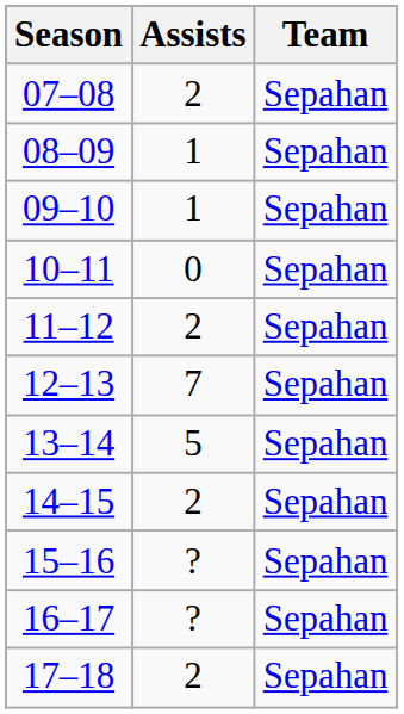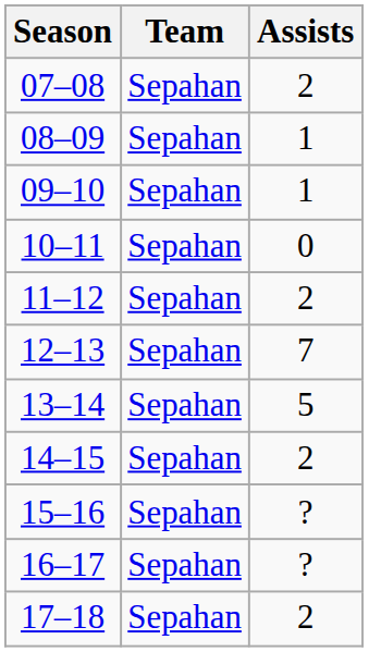columns swapped: Team <-> Assists
